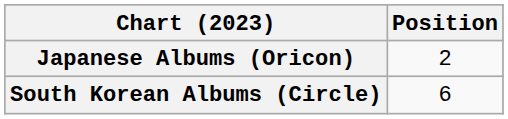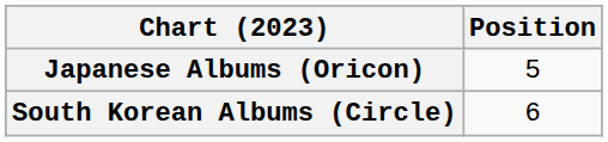Japanese Albums (Oricon) | Position: 2 -> 5
